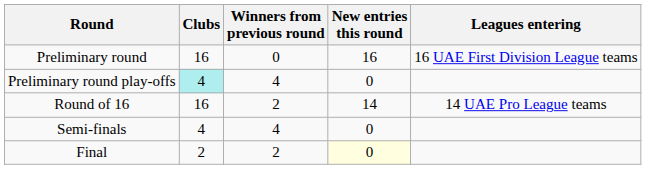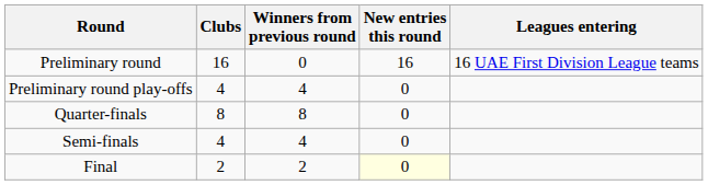Preliminary round play-offs | Clubs: paleturquoise background -> no background
- row: Round of 16 | 16 | 2 | 14 | 14 UAE Pro League teams
+ row: Quarter-finals | 8 | 8 | 0
